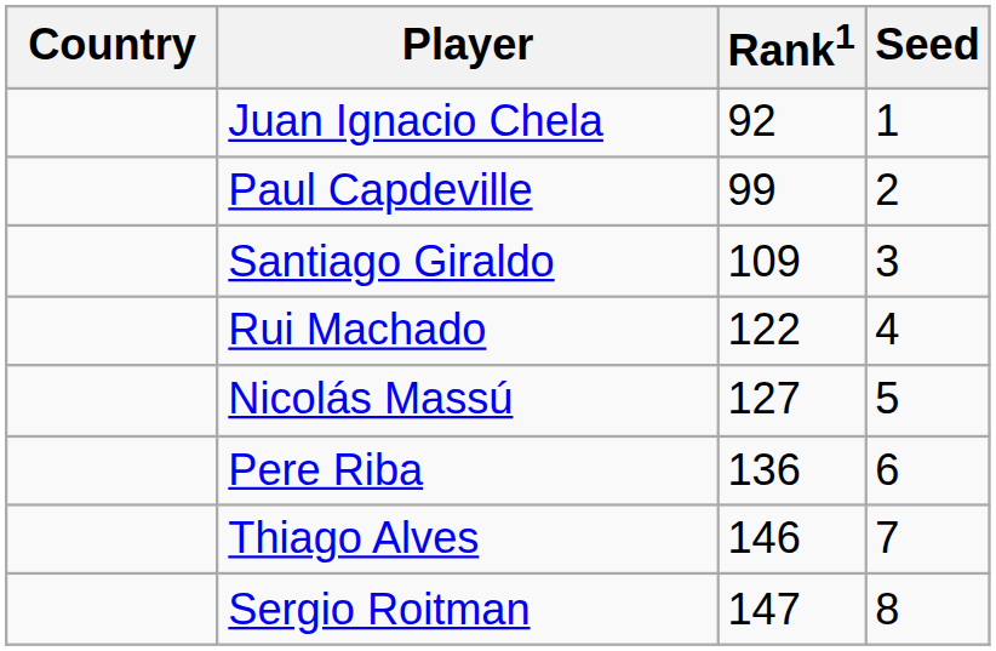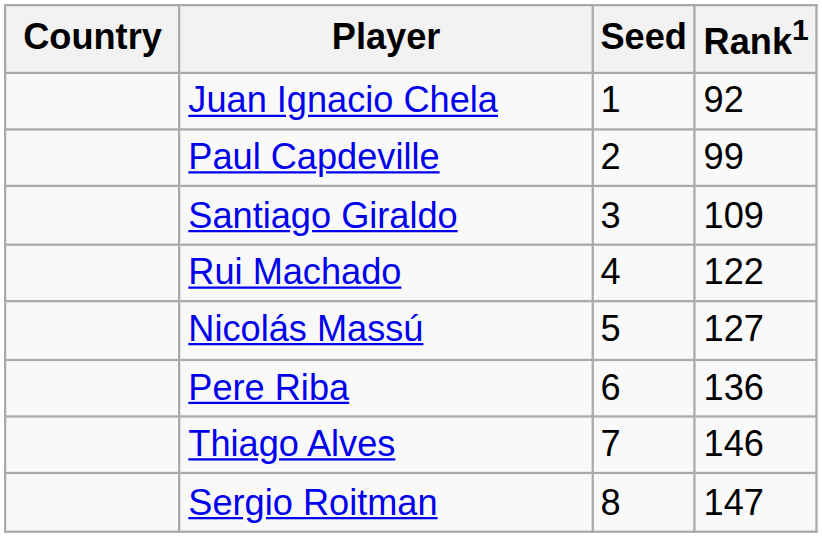columns swapped: Rank1 <-> Seed
